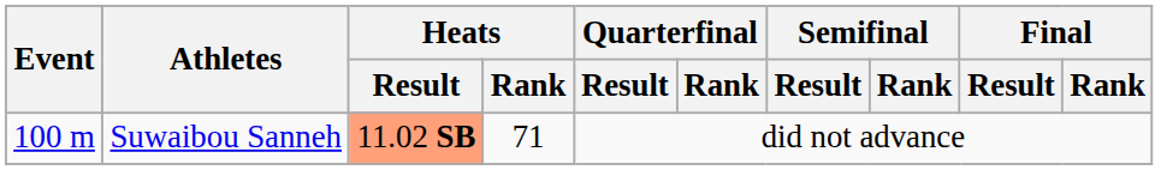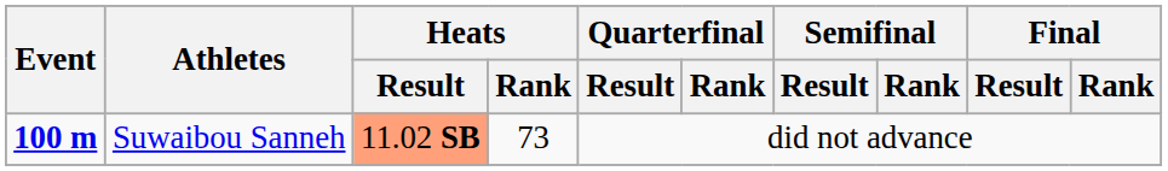Suwaibou Sanneh | Event: normal -> bold
Suwaibou Sanneh | Heats / Rank: 71 -> 73
